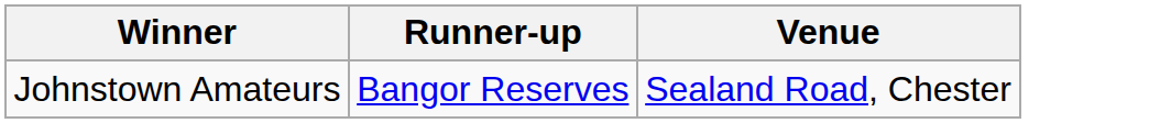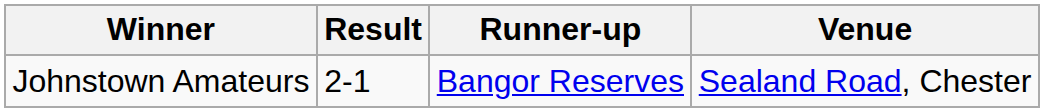+ column: Result | 2-1
